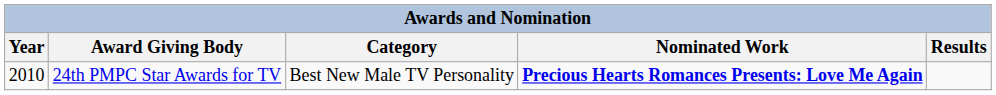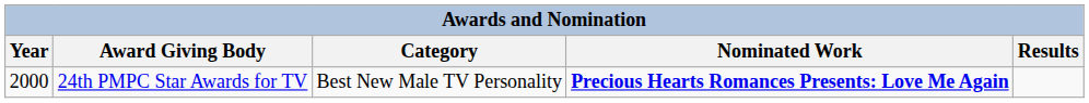24th PMPC Star Awards for TV | Year: 2010 -> 2000
